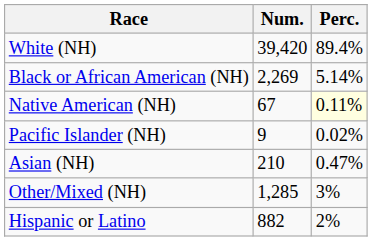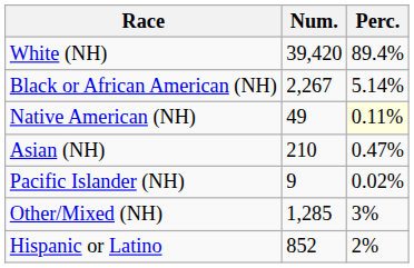Black or African American (NH) | Num.: 2,269 -> 2,267
Native American (NH) | Num.: 67 -> 49
rows swapped: Asian (NH) <-> Pacific Islander (NH)
Hispanic or Latino | Num.: 882 -> 852
